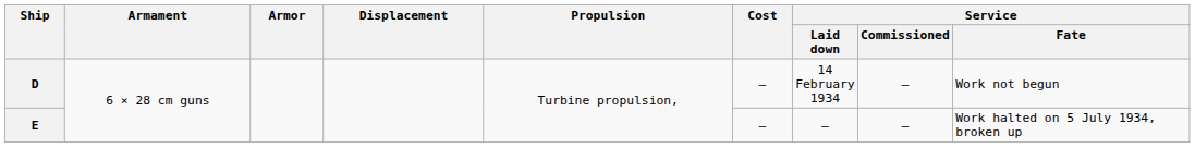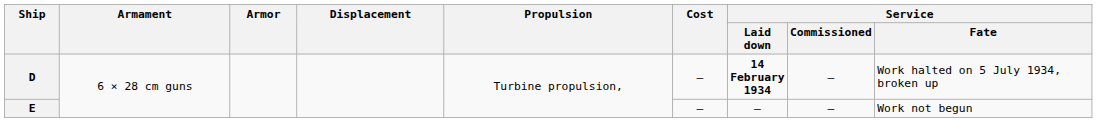D | Service / Laid down: normal -> bold
D | Service / Fate: Work not begun -> Work halted on 5 July 1934, broken up
E | Service / Fate: Work halted on 5 July 1934, broken up -> Work not begun
